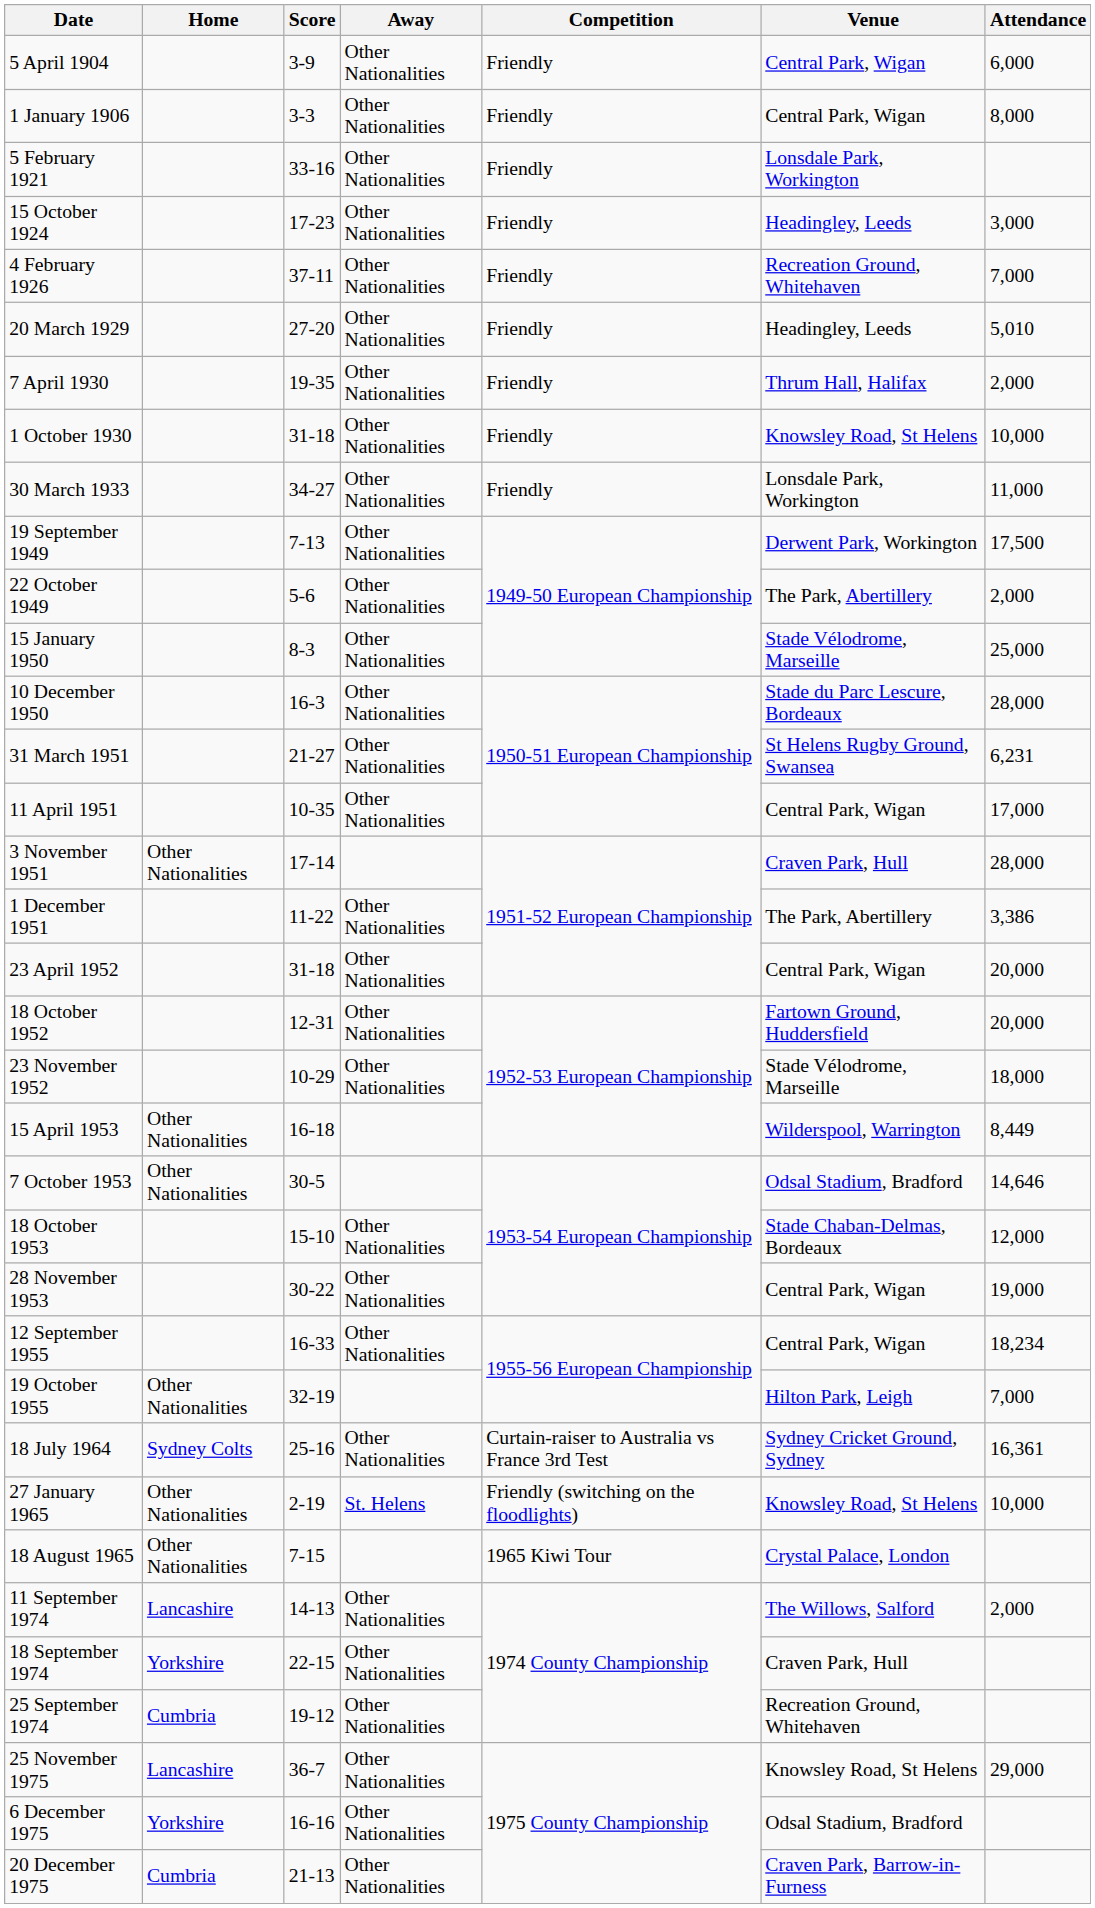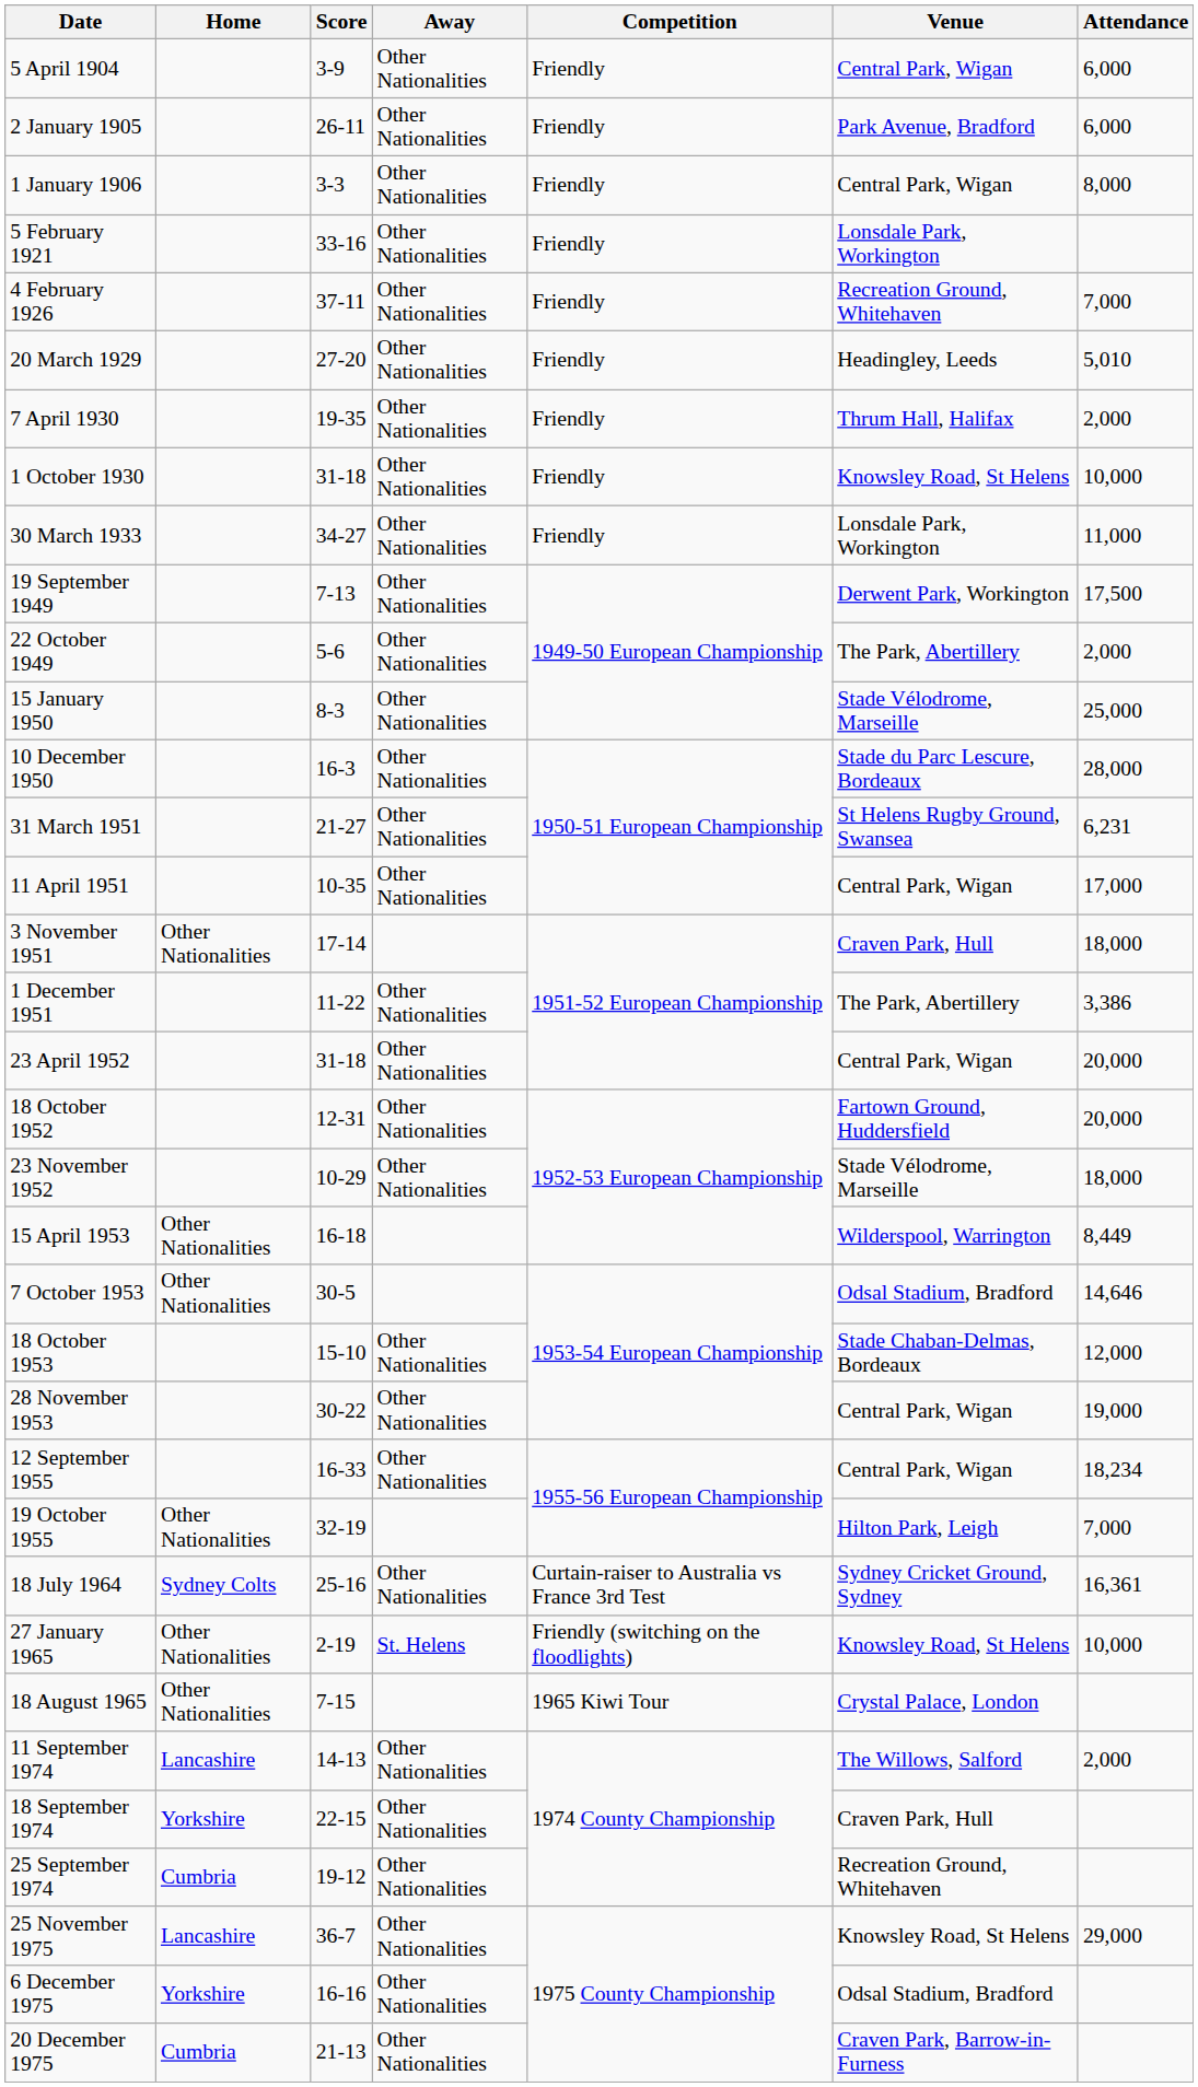+ row: 2 January 1905 | 26-11 | Other Nationalities | Friendly | Park Avenue, Bradford | 6,000
- row: 15 October 1924 | 17-23 | Other Nationalities | Friendly | Headingley, Leeds | 3,000
3 November 1951 | Attendance: 28,000 -> 18,000
